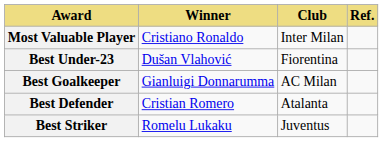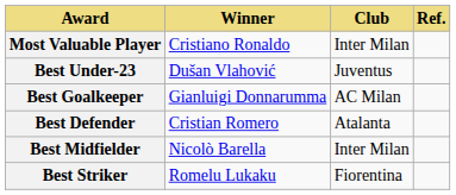Best Under-23 | Club: Fiorentina -> Juventus
+ row: Best Midfielder | Nicolò Barella | Inter Milan
Best Striker | Club: Juventus -> Fiorentina
